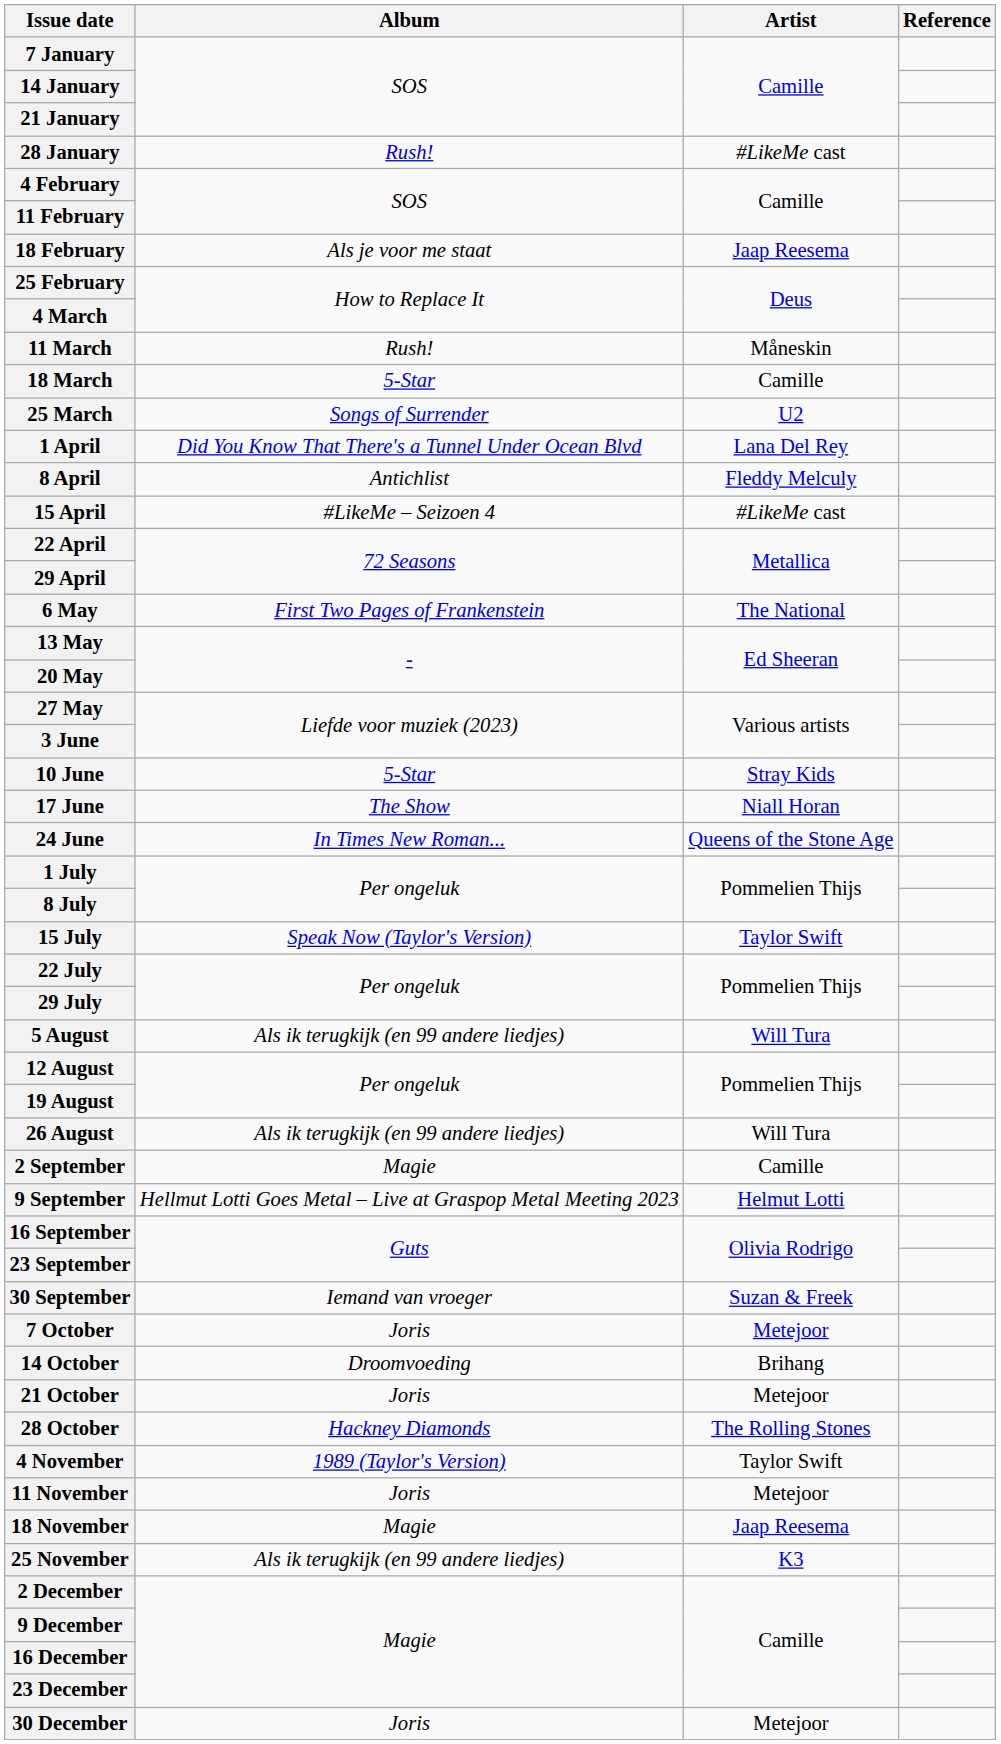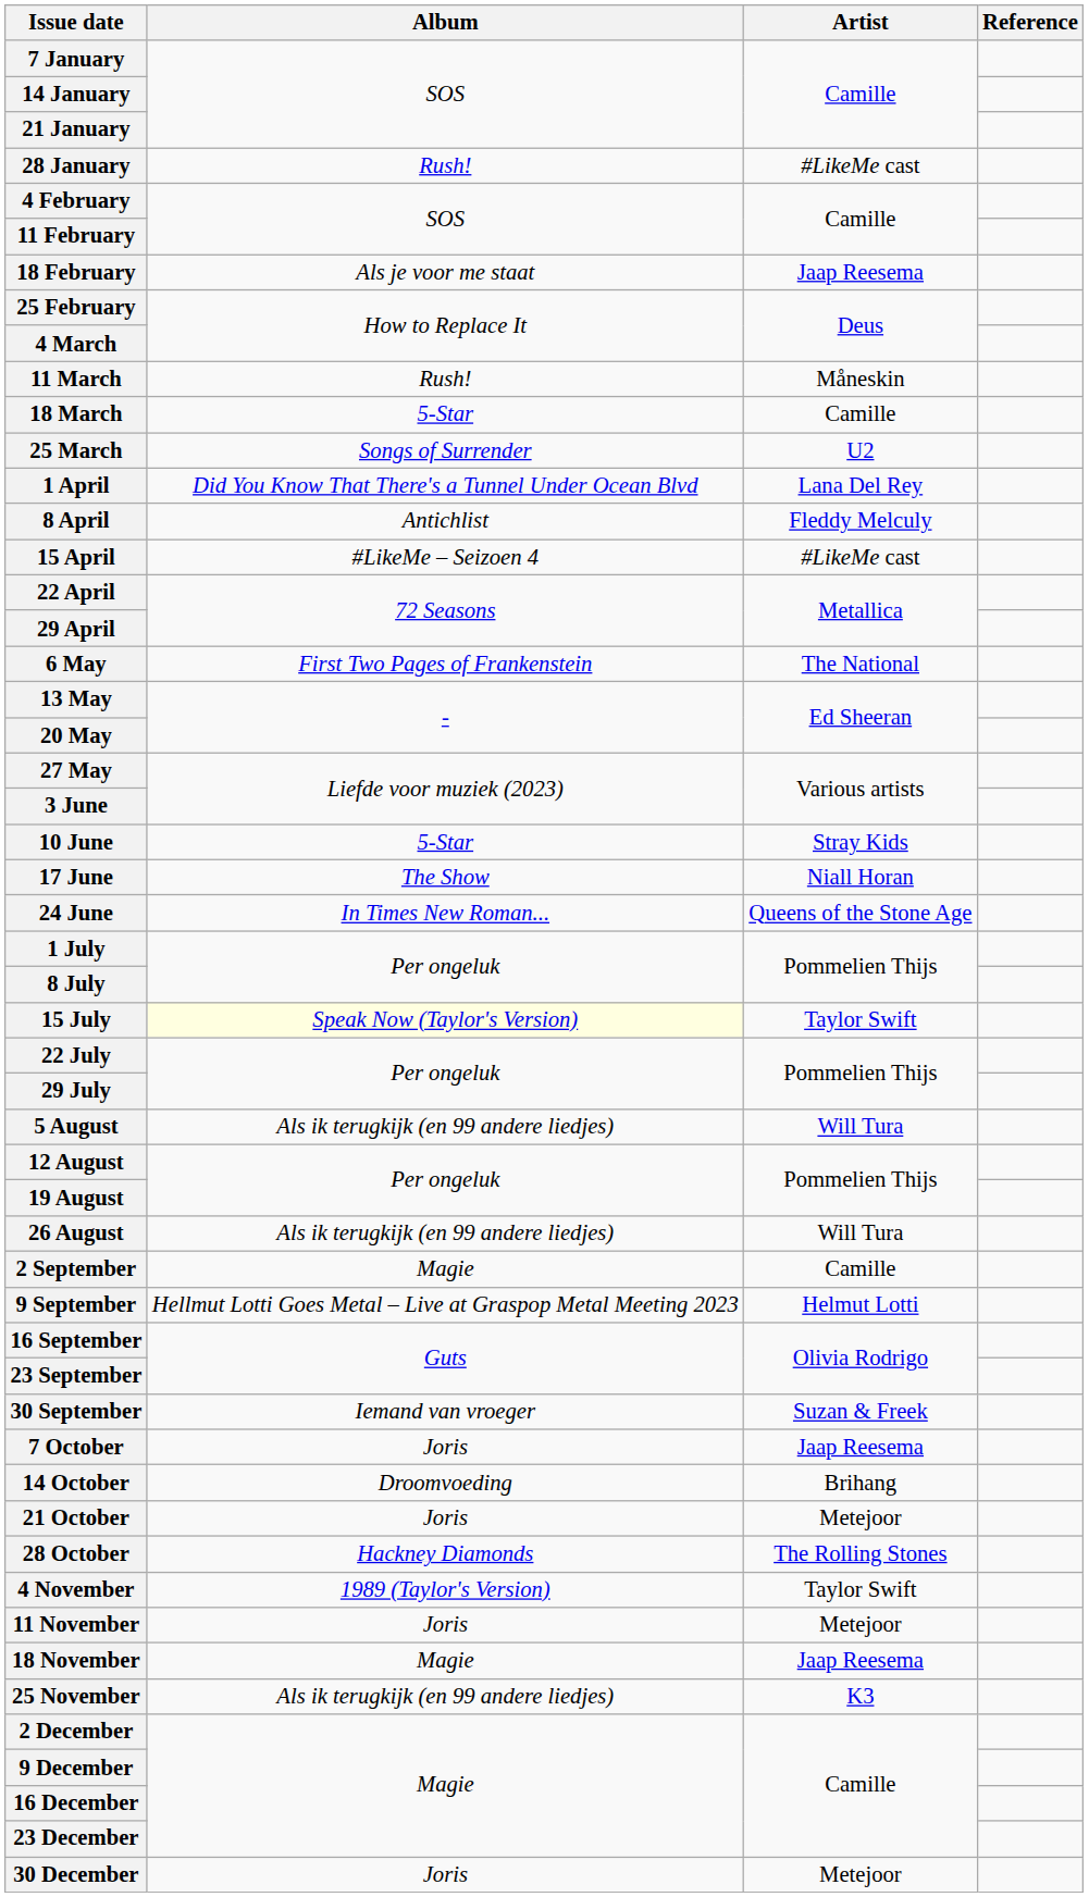15 July | Album: no background -> lightyellow background
7 October | Artist: Metejoor -> Jaap Reesema
